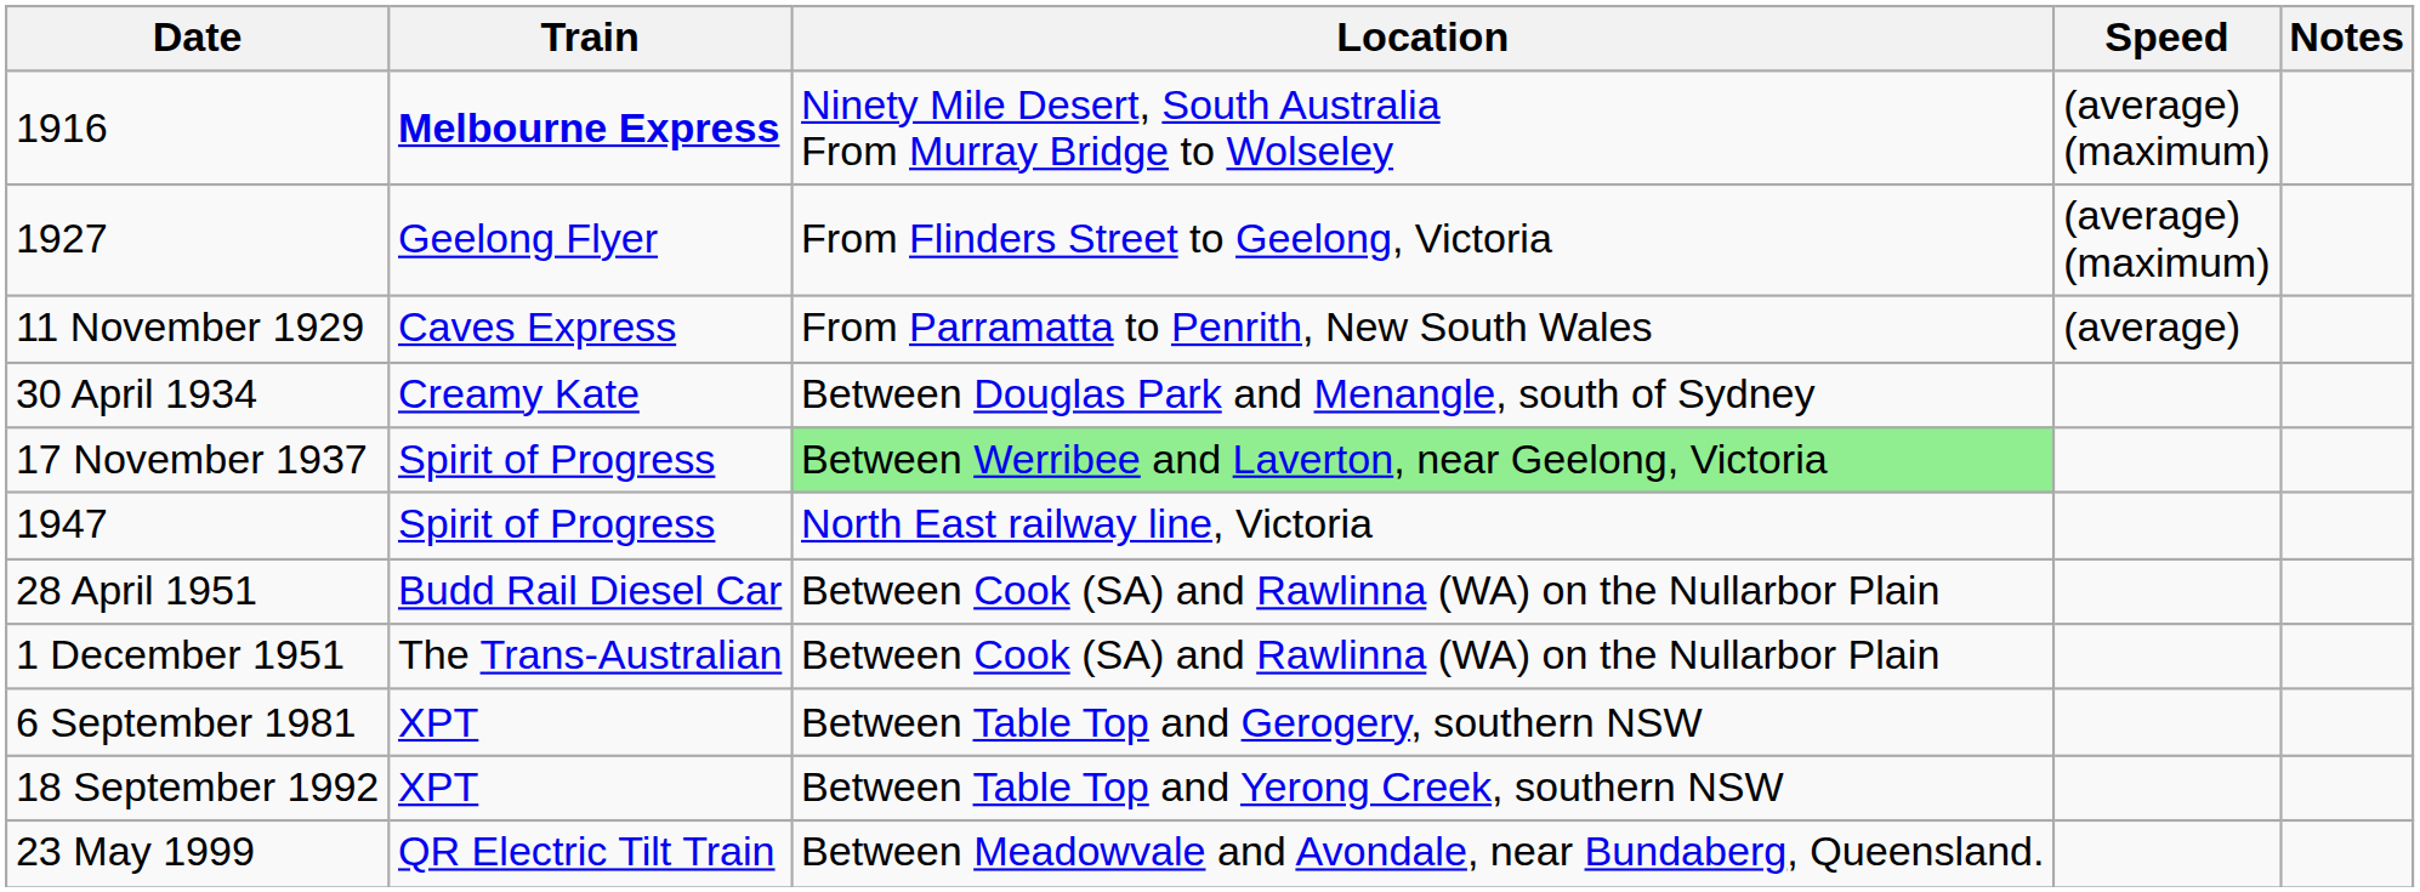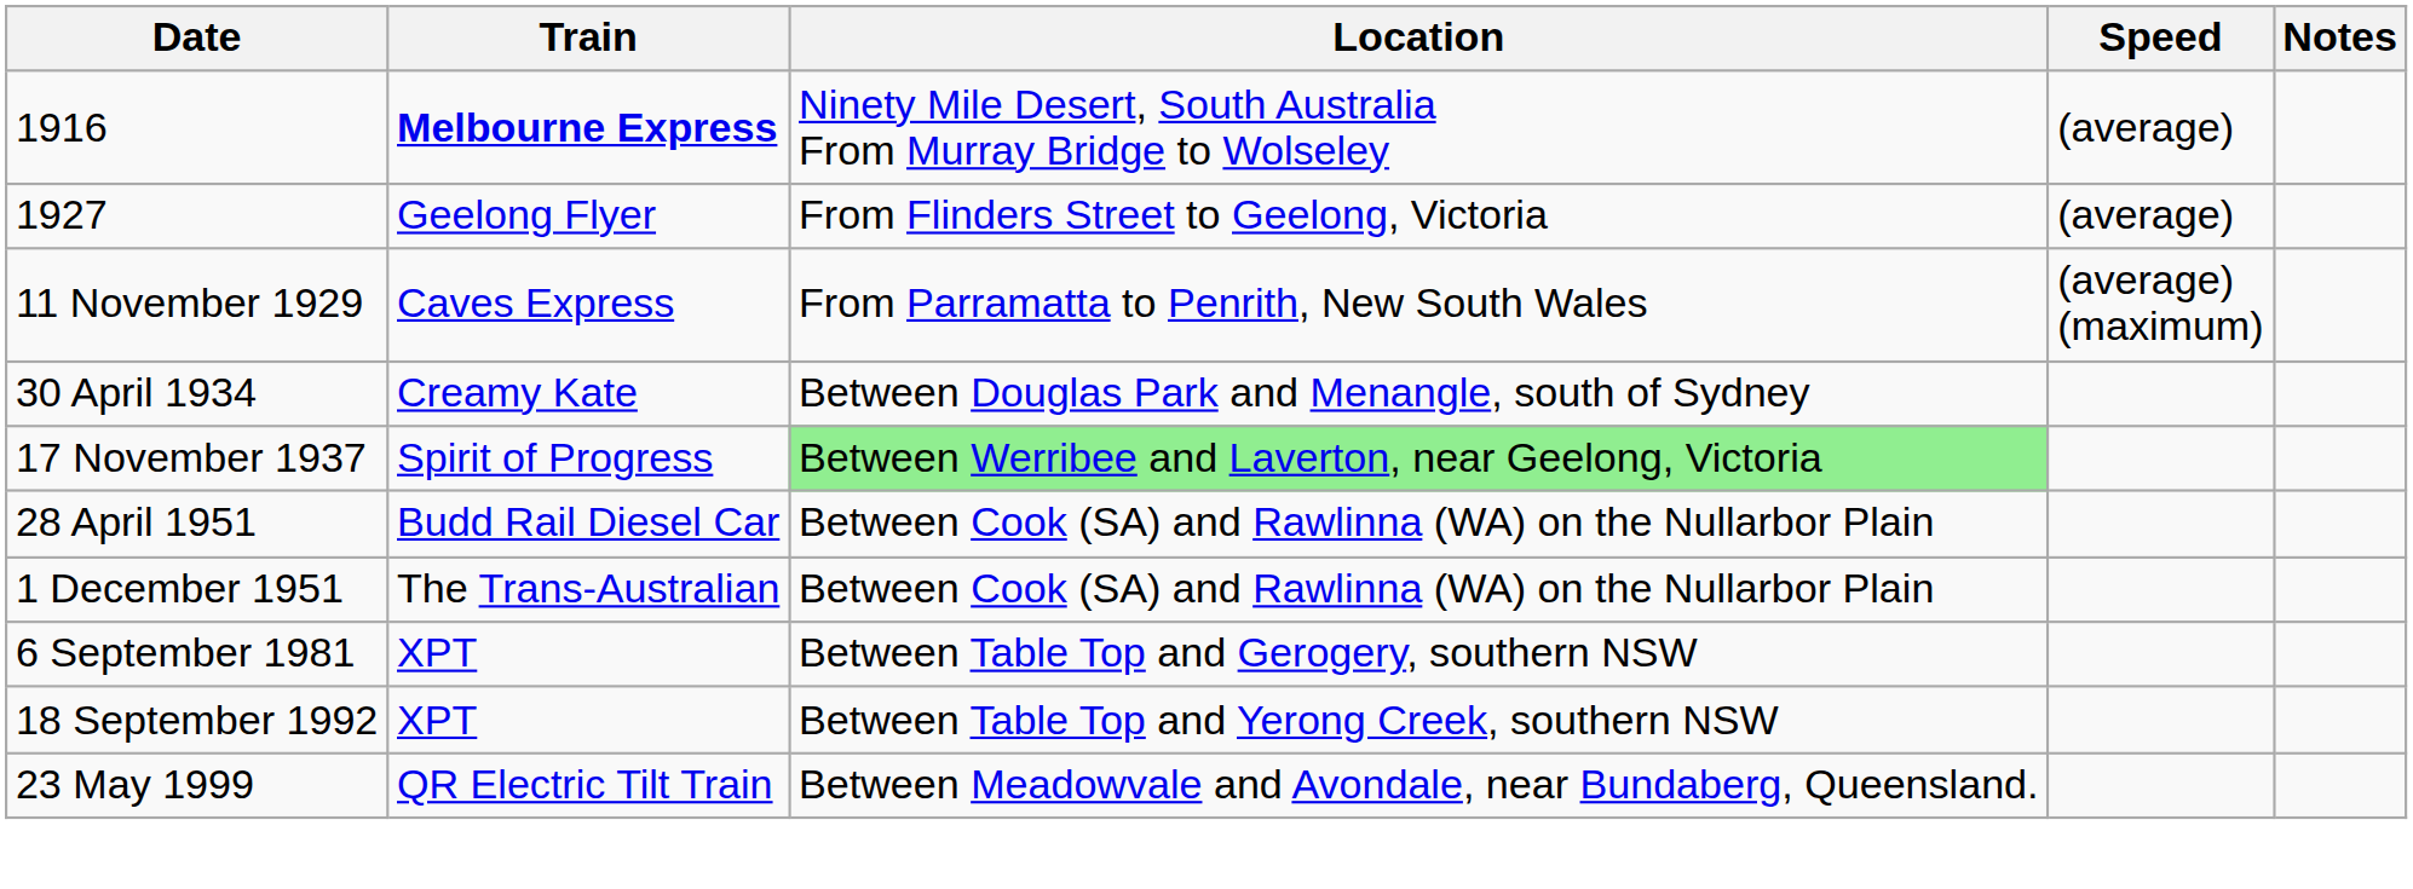1916 | Speed: (average) (maximum) -> (average)
1927 | Speed: (average) (maximum) -> (average)
11 November 1929 | Speed: (average) -> (average) (maximum)
- row: 1947 | Spirit of Progress | North East railway line, Victoria
